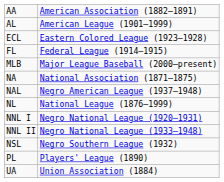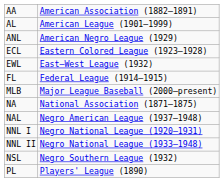+ row: ANL | American Negro League (1929)
+ row: EWL | East–West League (1932)
- row: NL | National League (1876–1999)
- row: UA | Union Association (1884)
